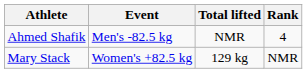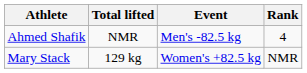columns swapped: Event <-> Total lifted
